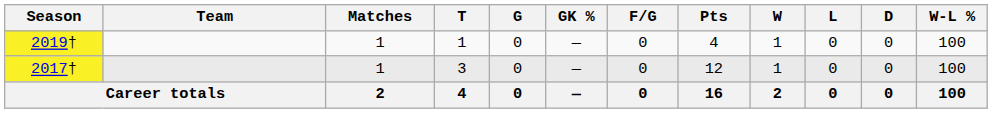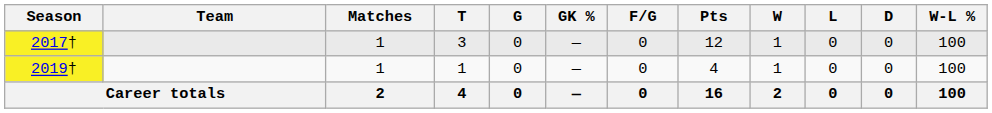rows swapped: 2017† <-> 2019†
